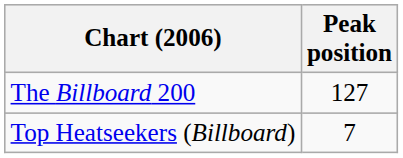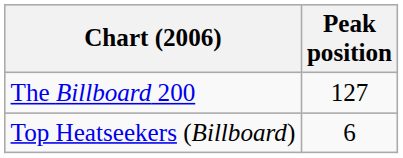Top Heatseekers (Billboard) | Peak position: 7 -> 6
